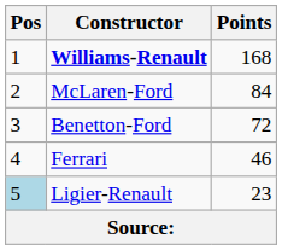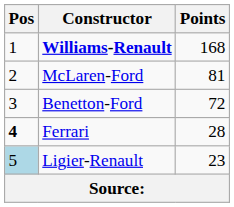McLaren-Ford | Points: 84 -> 81
Ferrari | Pos: normal -> bold
Ferrari | Points: 46 -> 28
